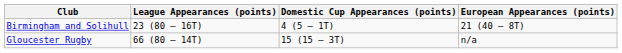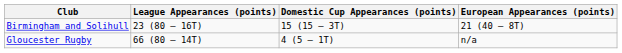Birmingham and Solihull | Domestic Cup Appearances (points): 4 (5 – 1T) -> 15 (15 – 3T)
Gloucester Rugby | Domestic Cup Appearances (points): 15 (15 – 3T) -> 4 (5 – 1T)
